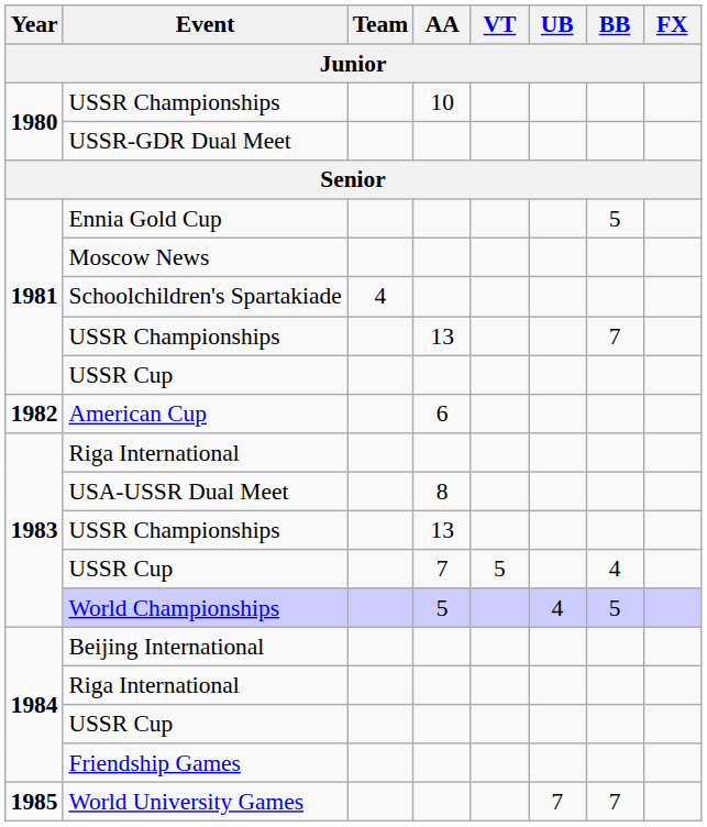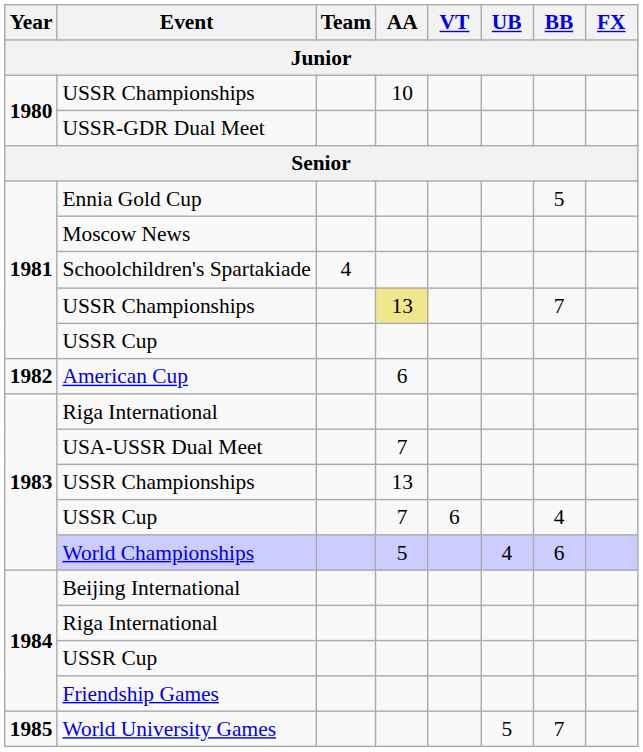1981 / USSR Championships | AA: no background -> khaki background
USA-USSR Dual Meet | AA: 8 -> 7
1983 / USSR Cup | VT: 5 -> 6
World Championships | BB: 5 -> 6
World University Games | UB: 7 -> 5
